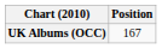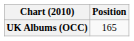UK Albums (OCC) | Position: 167 -> 165
